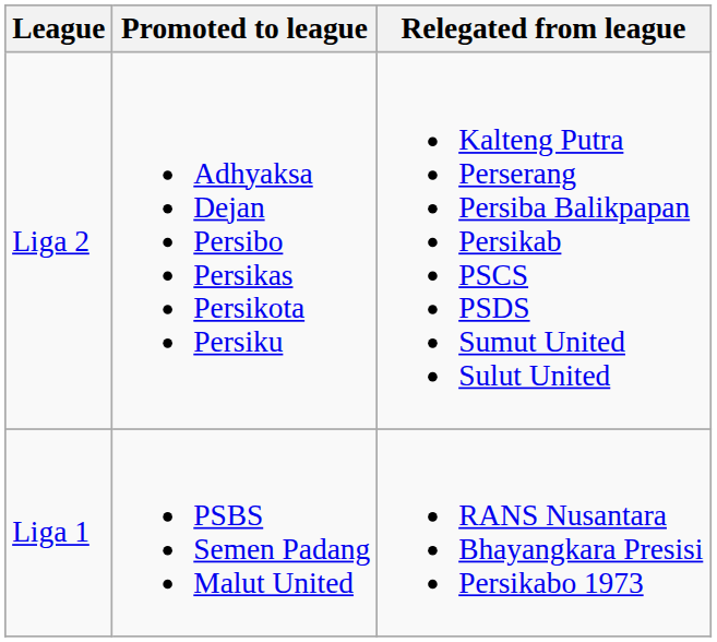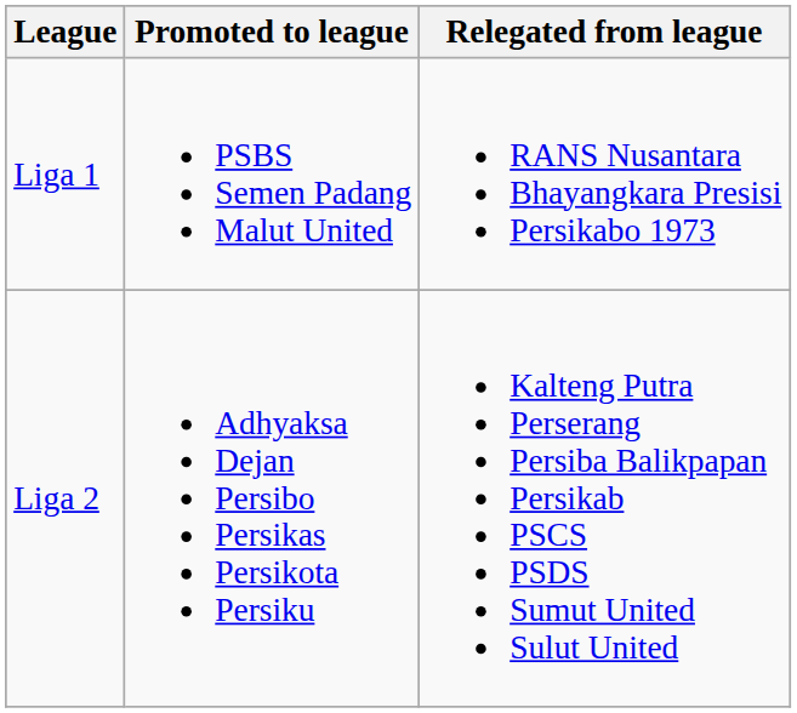rows swapped: Liga 1 <-> Liga 2
